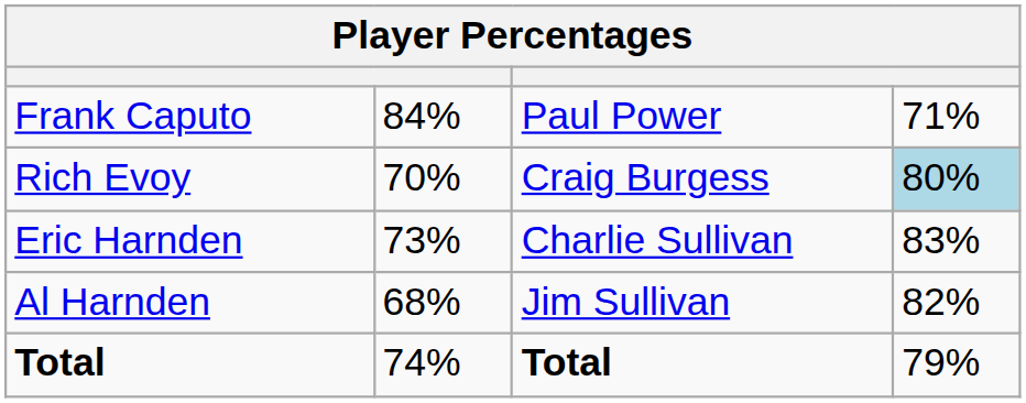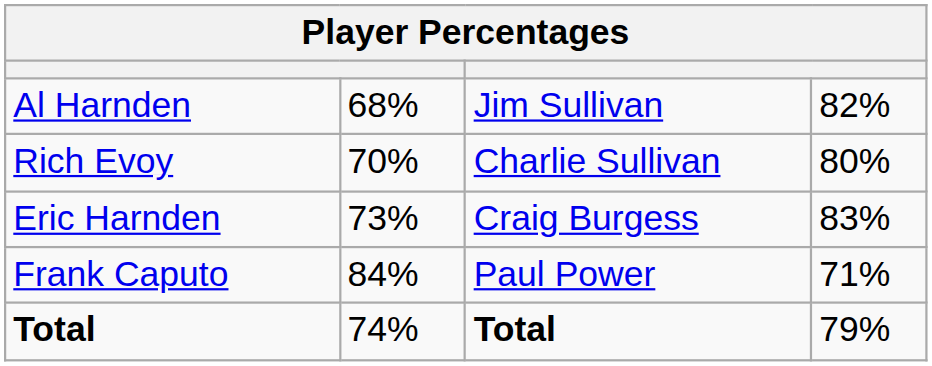rows swapped: Frank Caputo <-> Al Harnden
Rich Evoy | column 3: Craig Burgess -> Charlie Sullivan
Rich Evoy | column 4: lightblue background -> no background
Eric Harnden | column 3: Charlie Sullivan -> Craig Burgess
